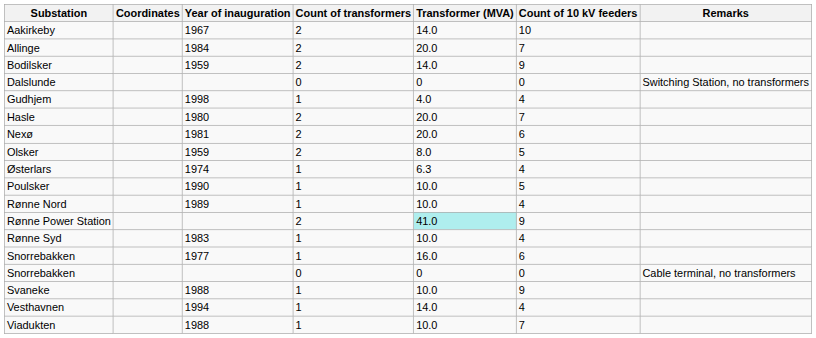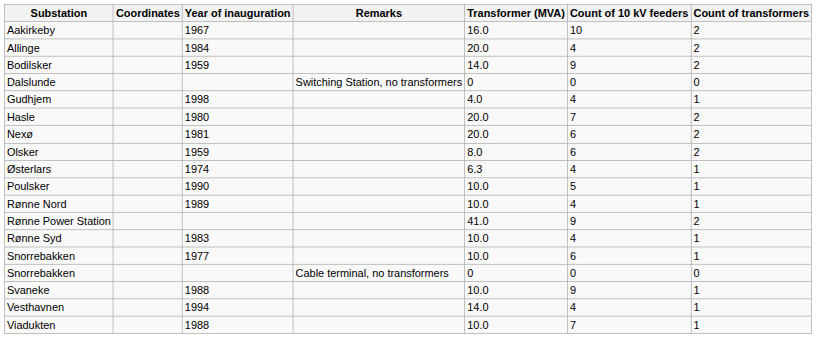columns swapped: Count of transformers <-> Remarks
Aakirkeby | Transformer (MVA): 14.0 -> 16.0
Allinge | Count of 10 kV feeders: 7 -> 4
Olsker | Count of 10 kV feeders: 5 -> 6
Rønne Power Station | Transformer (MVA): paleturquoise background -> no background
Snorrebakken / 1977 | Transformer (MVA): 16.0 -> 10.0
